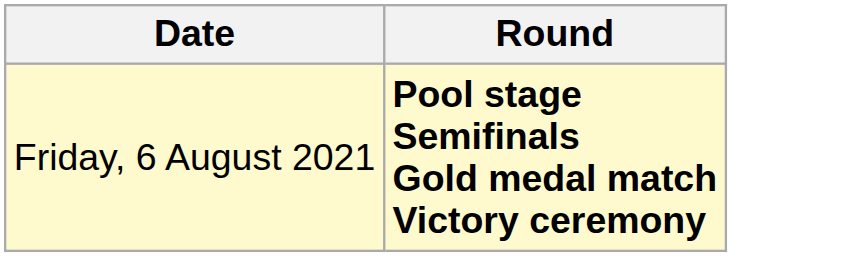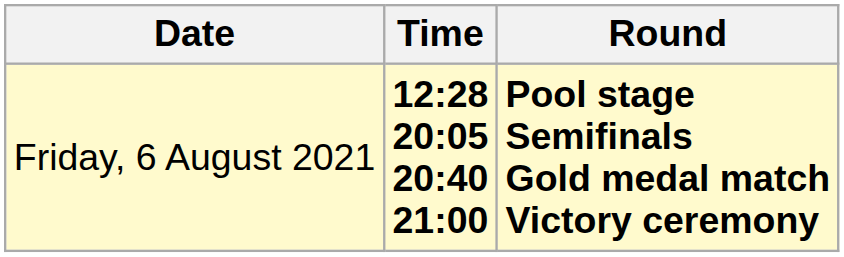+ column: Time | 12:28 20:05 20:40 21:00
